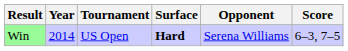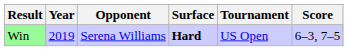columns swapped: Tournament <-> Opponent
Win | Year: 2014 -> 2019
